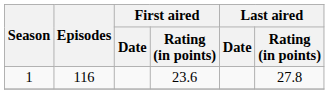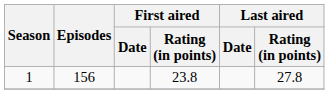1 | Episodes: 116 -> 156
1 | First aired / Rating (in points): 23.6 -> 23.8
